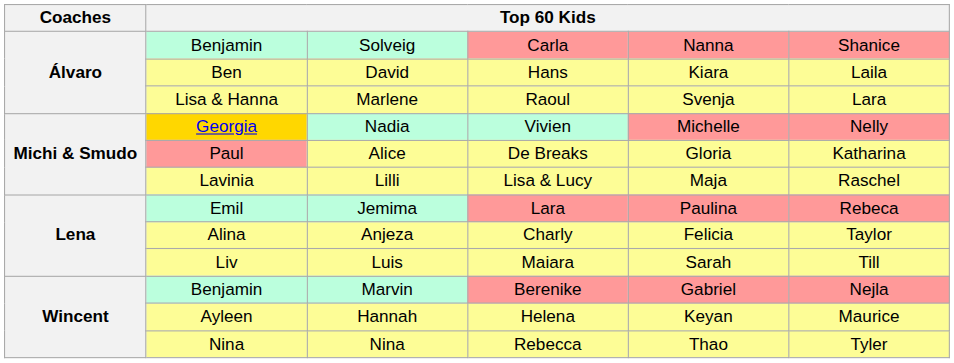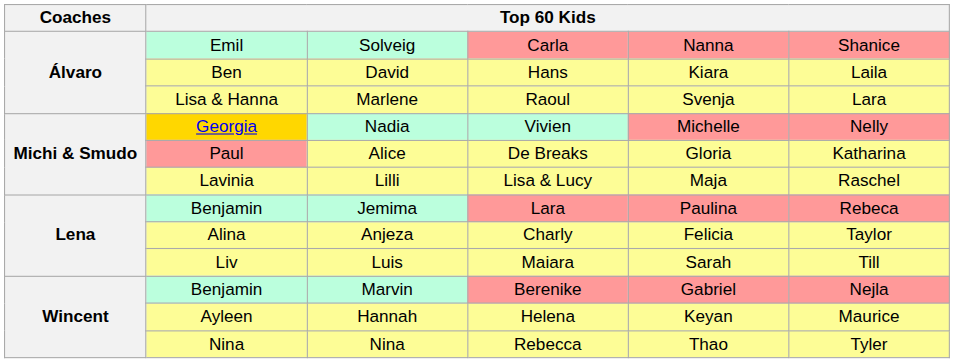Solveig | column 2: Benjamin -> Emil
Jemima | column 2: Emil -> Benjamin
